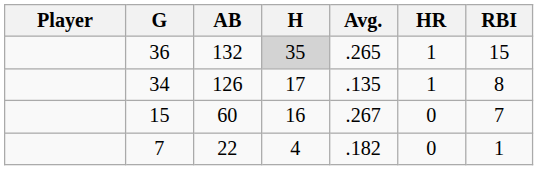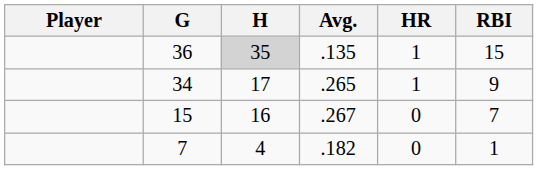- column: AB | 132 | 126 | 60 | 22
36 | Avg.: .265 -> .135
34 | Avg.: .135 -> .265
34 | RBI: 8 -> 9
